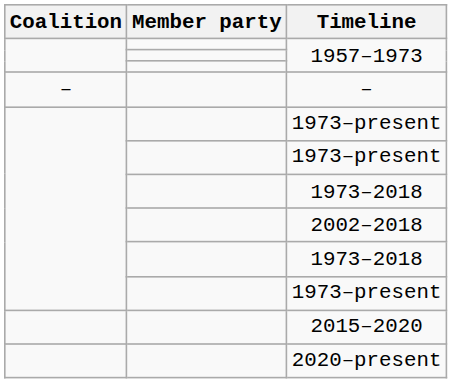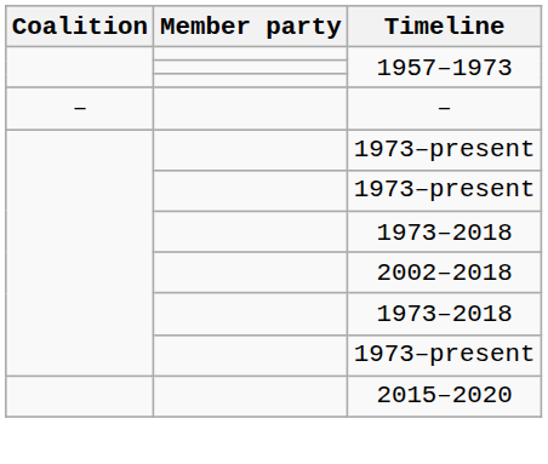- row: 2020–present
